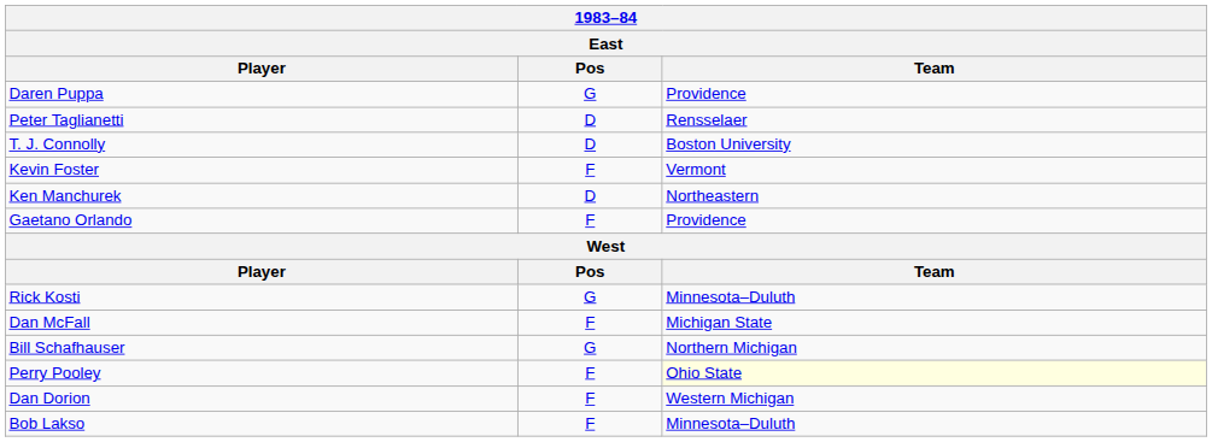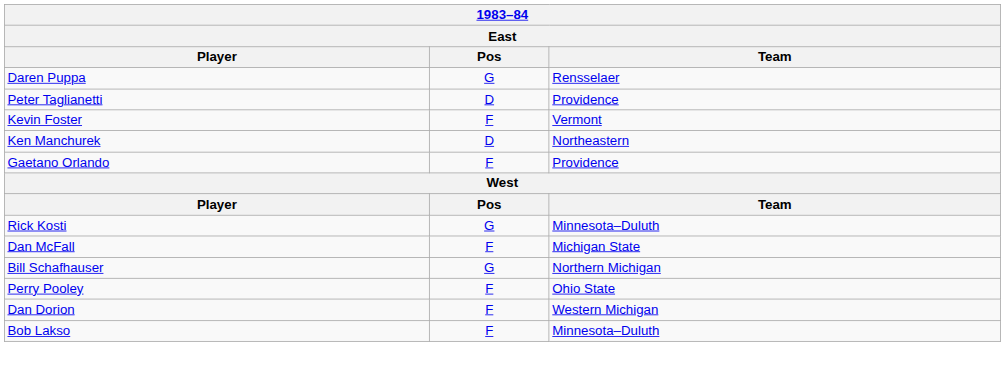Daren Puppa | Team: Providence -> Rensselaer
Peter Taglianetti | Team: Rensselaer -> Providence
- row: T. J. Connolly | D | Boston University
Perry Pooley | Team: lightyellow background -> no background
